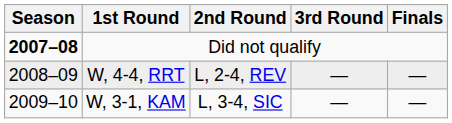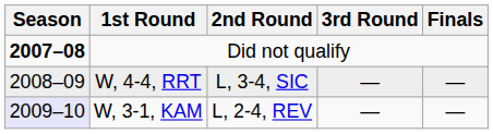W, 4-4, RRT | 2nd Round: L, 2-4, REV -> L, 3-4, SIC
W, 3-1, KAM | Season: no background -> lavender background
W, 3-1, KAM | 2nd Round: L, 3-4, SIC -> L, 2-4, REV
